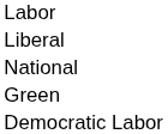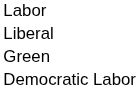- row: National
